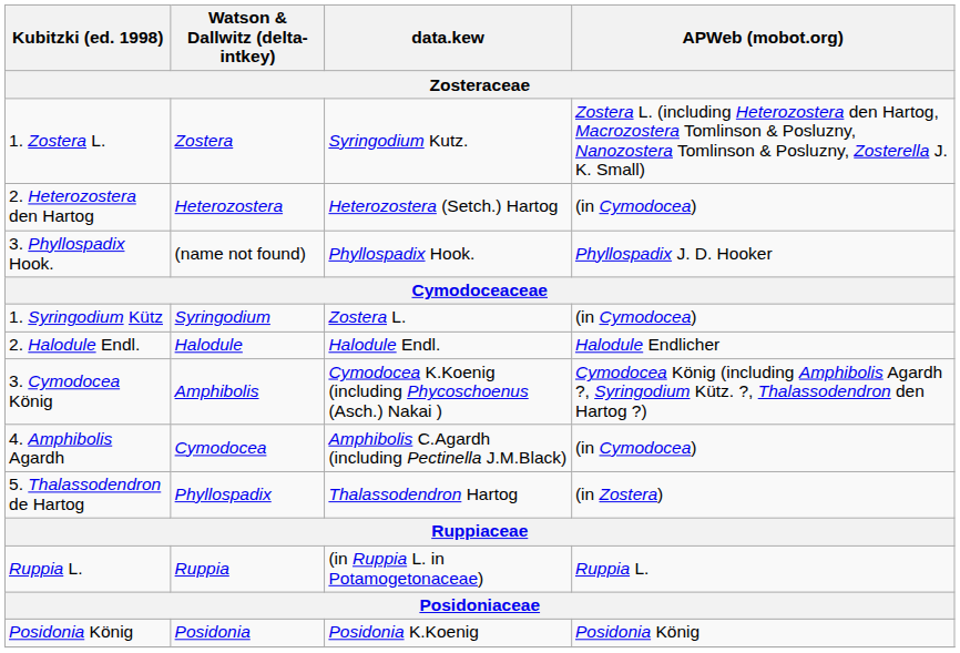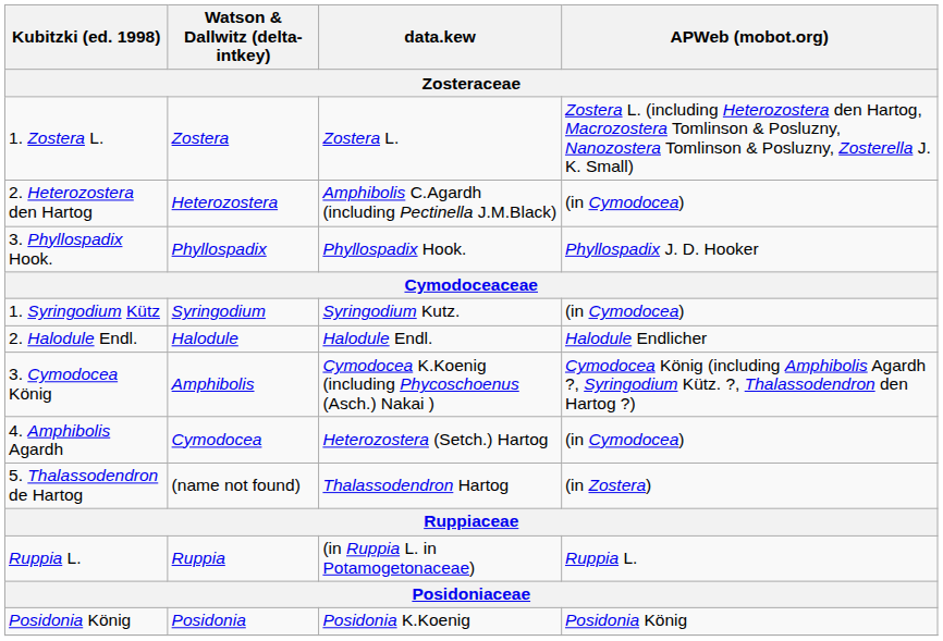1. Zostera L. | data.kew: Syringodium Kutz. -> Zostera L.
2. Heterozostera den Hartog | data.kew: Heterozostera (Setch.) Hartog -> Amphibolis C.Agardh (including Pectinella J.M.Black)
3. Phyllospadix Hook. | Watson & Dallwitz (delta-intkey): (name not found) -> Phyllospadix
1. Syringodium Kütz | data.kew: Zostera L. -> Syringodium Kutz.
4. Amphibolis Agardh | data.kew: Amphibolis C.Agardh (including Pectinella J.M.Black) -> Heterozostera (Setch.) Hartog
5. Thalassodendron de Hartog | Watson & Dallwitz (delta-intkey): Phyllospadix -> (name not found)
